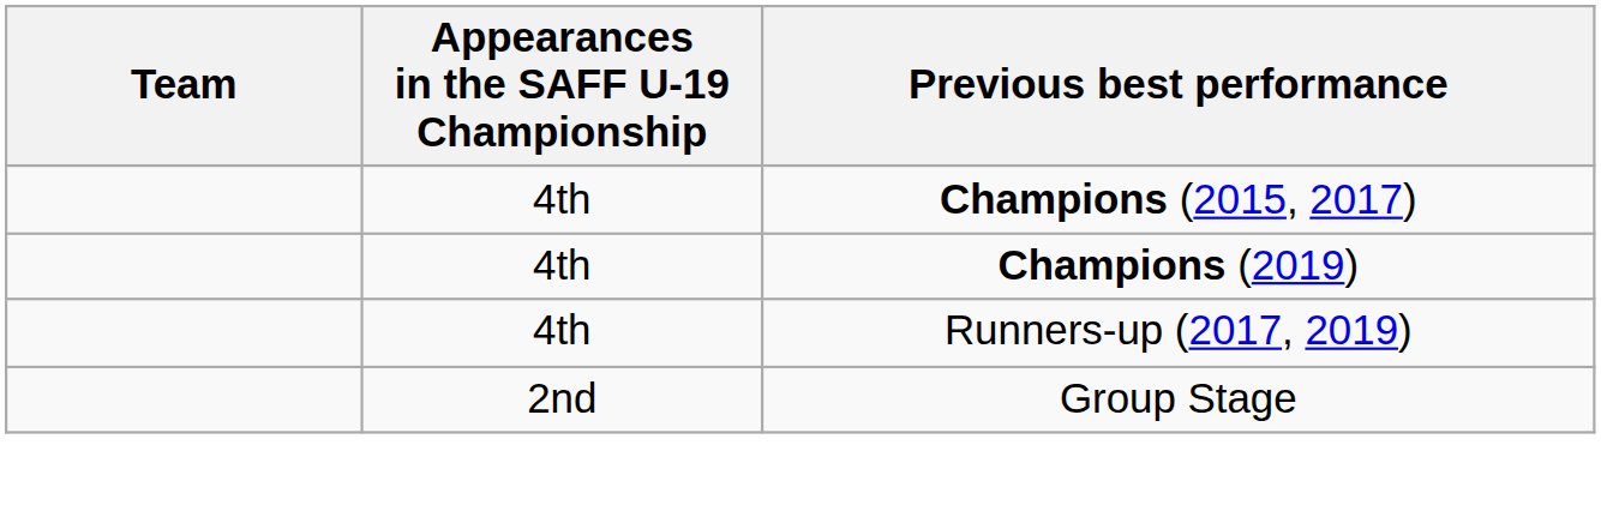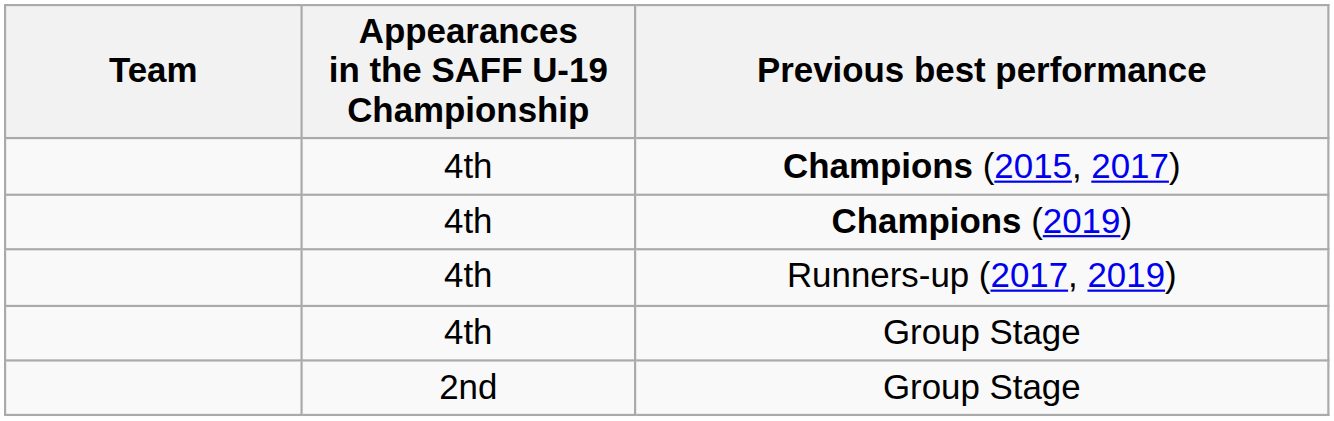+ row: 4th | Group Stage
